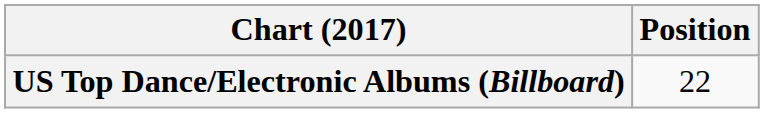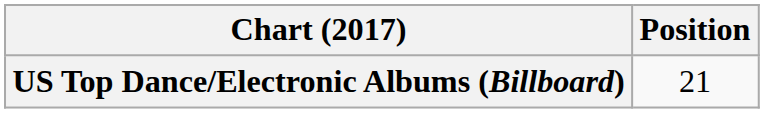US Top Dance/Electronic Albums (Billboard) | Position: 22 -> 21
